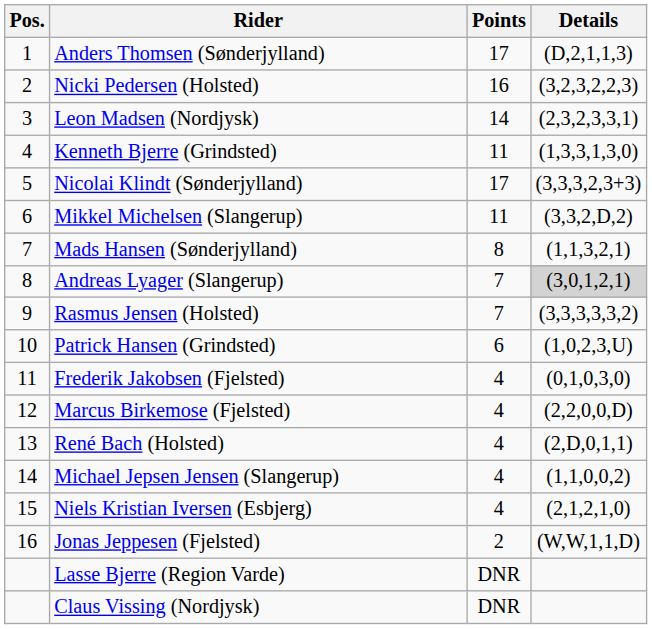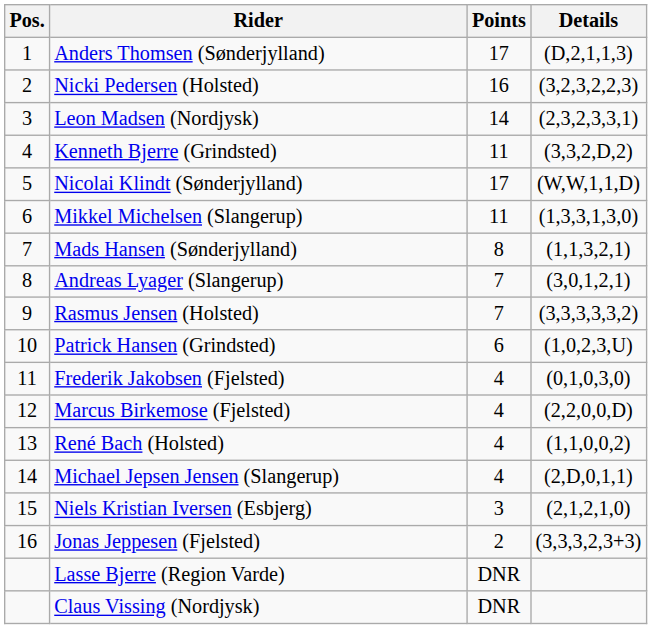Kenneth Bjerre (Grindsted) | Details: (1,3,3,1,3,0) -> (3,3,2,D,2)
Nicolai Klindt (Sønderjylland) | Details: (3,3,3,2,3+3) -> (W,W,1,1,D)
Mikkel Michelsen (Slangerup) | Details: (3,3,2,D,2) -> (1,3,3,1,3,0)
Andreas Lyager (Slangerup) | Details: lightgrey background -> no background
René Bach (Holsted) | Details: (2,D,0,1,1) -> (1,1,0,0,2)
Michael Jepsen Jensen (Slangerup) | Details: (1,1,0,0,2) -> (2,D,0,1,1)
Niels Kristian Iversen (Esbjerg) | Points: 4 -> 3
Jonas Jeppesen (Fjelsted) | Details: (W,W,1,1,D) -> (3,3,3,2,3+3)
